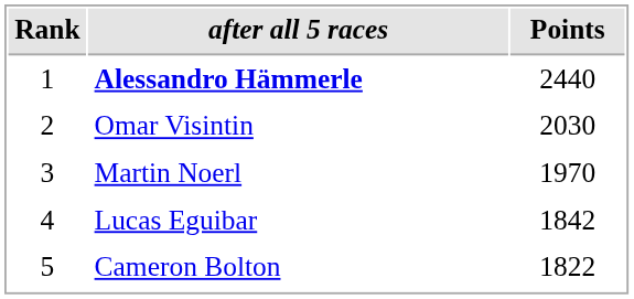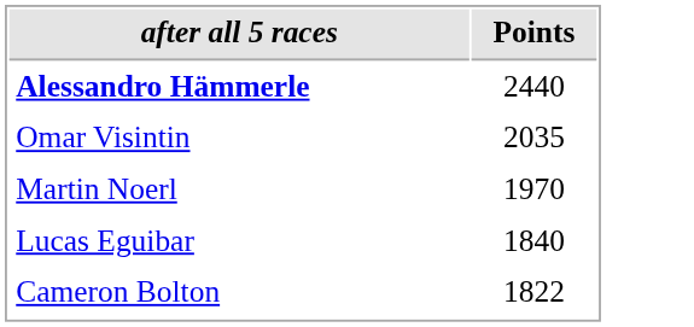- column: Rank | 1 | 2 | 3 | 4 | 5
Omar Visintin | Points: 2030 -> 2035
Lucas Eguibar | Points: 1842 -> 1840
